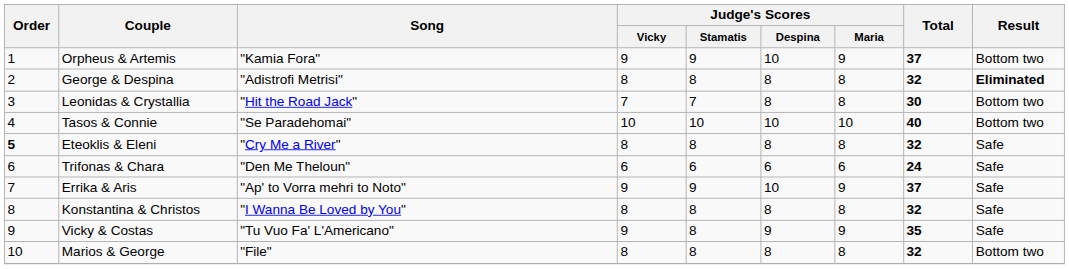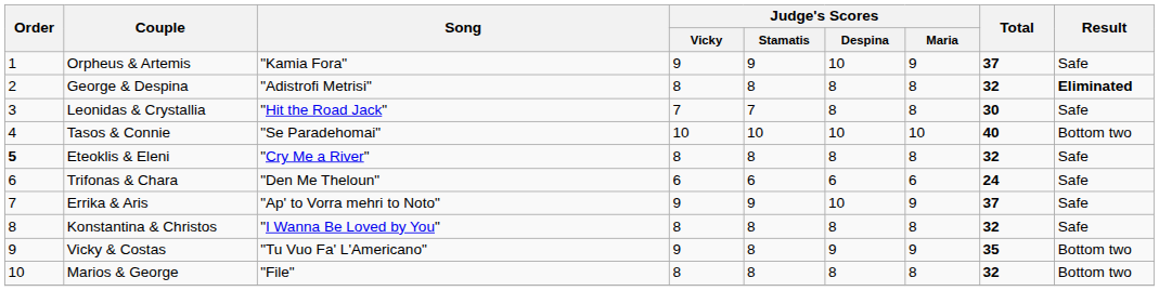Orpheus & Artemis | Result: Bottom two -> Safe
Leonidas & Crystallia | Result: Bottom two -> Safe
Vicky & Costas | Result: Safe -> Bottom two
